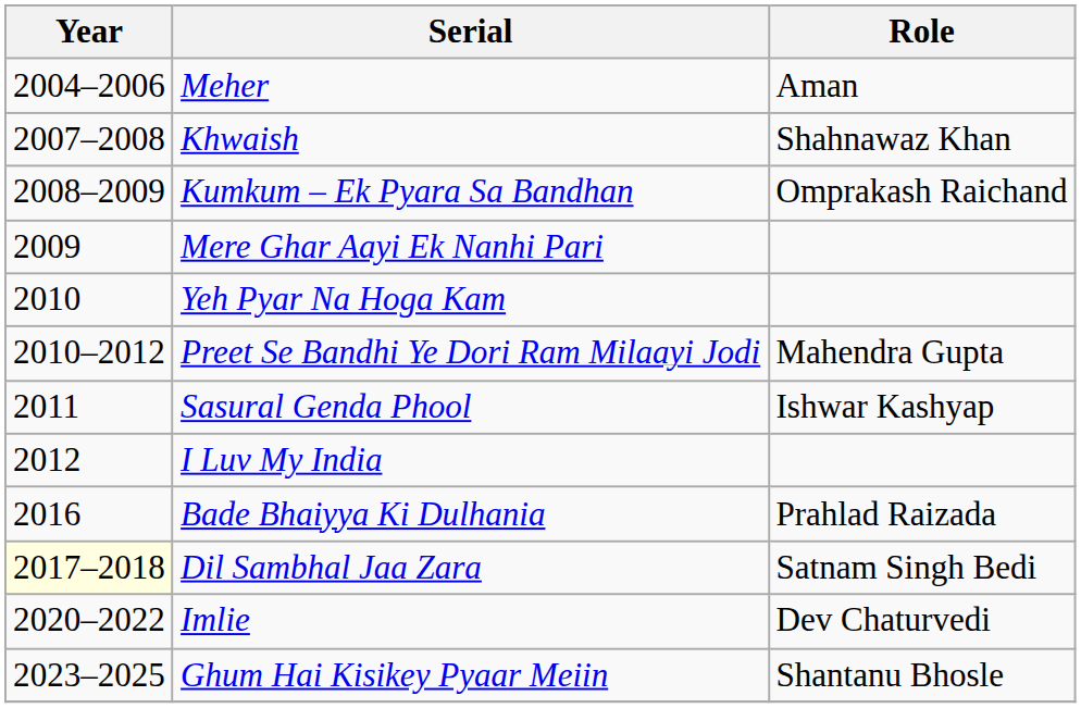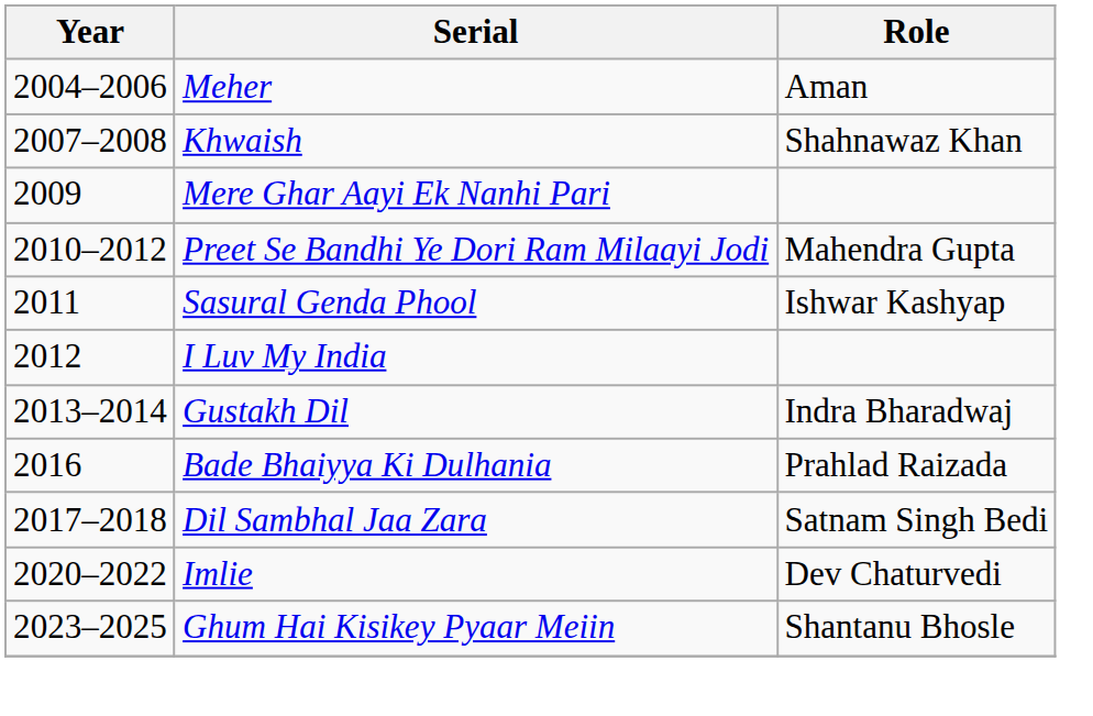- row: 2008–2009 | Kumkum – Ek Pyara Sa Bandhan | Omprakash Raichand
- row: 2010 | Yeh Pyar Na Hoga Kam
+ row: 2013–2014 | Gustakh Dil | Indra Bharadwaj
Dil Sambhal Jaa Zara | Year: lightyellow background -> no background
